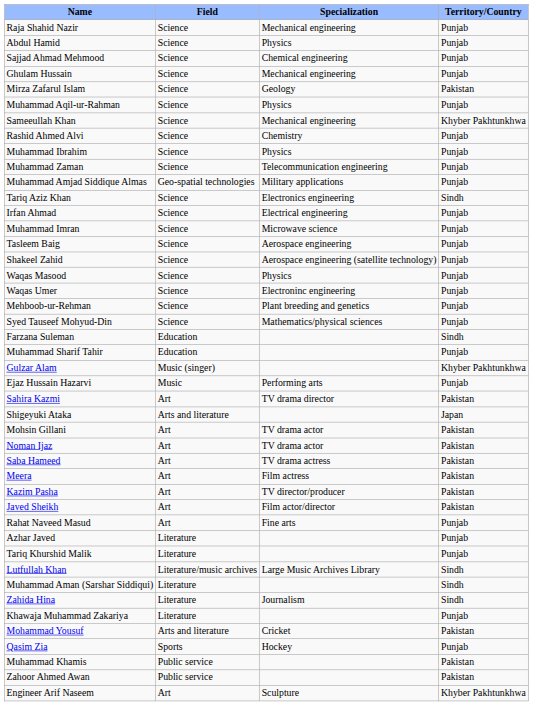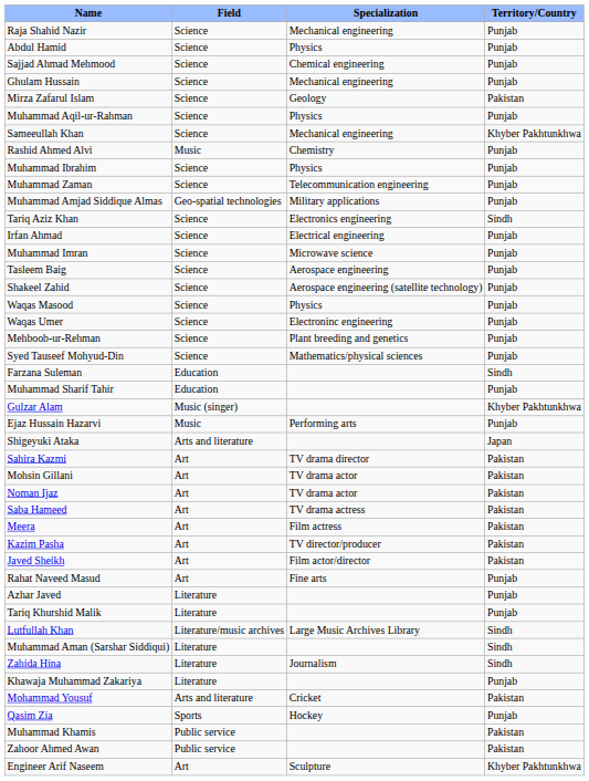Rashid Ahmed Alvi | Field: Science -> Music
rows swapped: Shigeyuki Ataka <-> Sahira Kazmi
